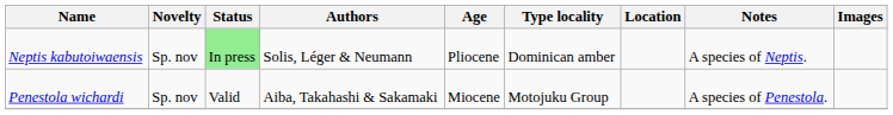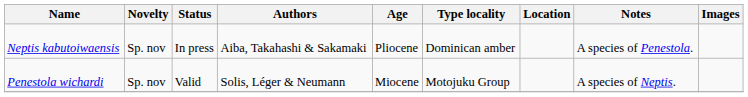Neptis kabutoiwaensis | Status: lightgreen background -> no background
Neptis kabutoiwaensis | Authors: Solis, Léger & Neumann -> Aiba, Takahashi & Sakamaki
Neptis kabutoiwaensis | Notes: A species of Neptis. -> A species of Penestola.
Penestola wichardi | Authors: Aiba, Takahashi & Sakamaki -> Solis, Léger & Neumann
Penestola wichardi | Notes: A species of Penestola. -> A species of Neptis.
